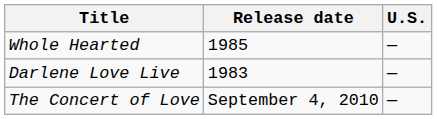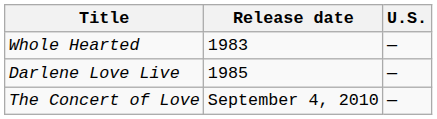Whole Hearted | Release date: 1985 -> 1983
Darlene Love Live | Release date: 1983 -> 1985
